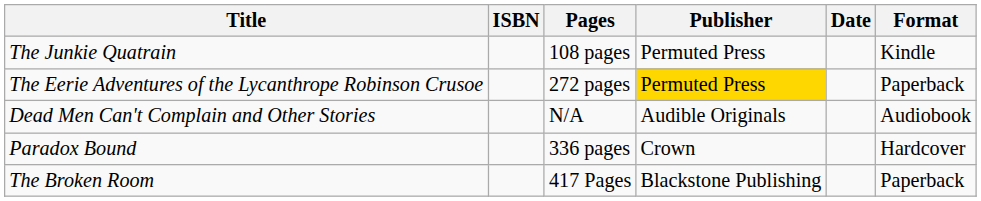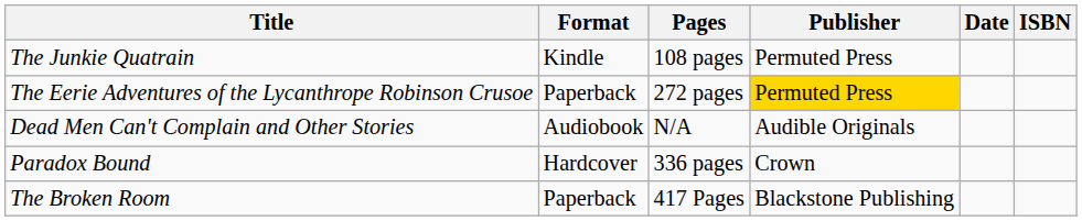columns swapped: Format <-> ISBN
